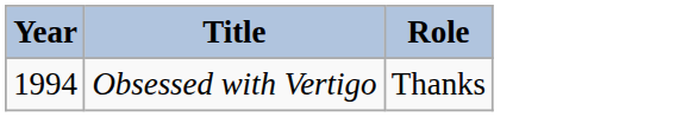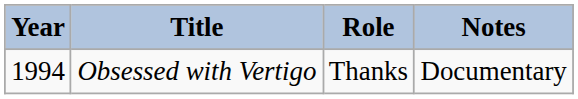+ column: Notes | Documentary
